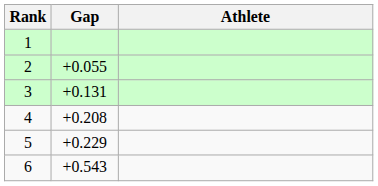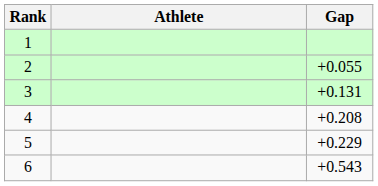columns swapped: Athlete <-> Gap
